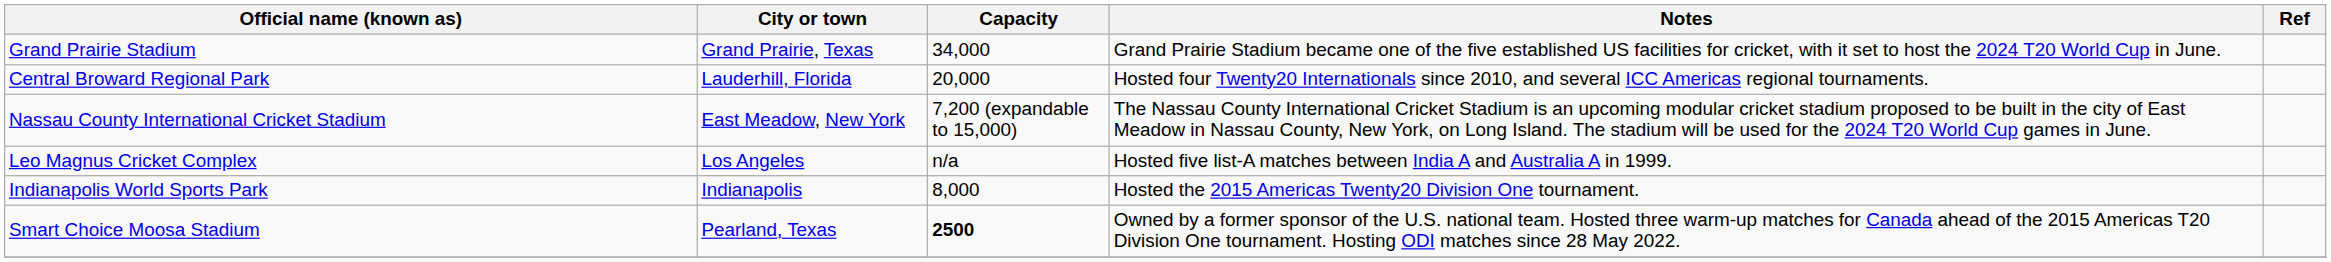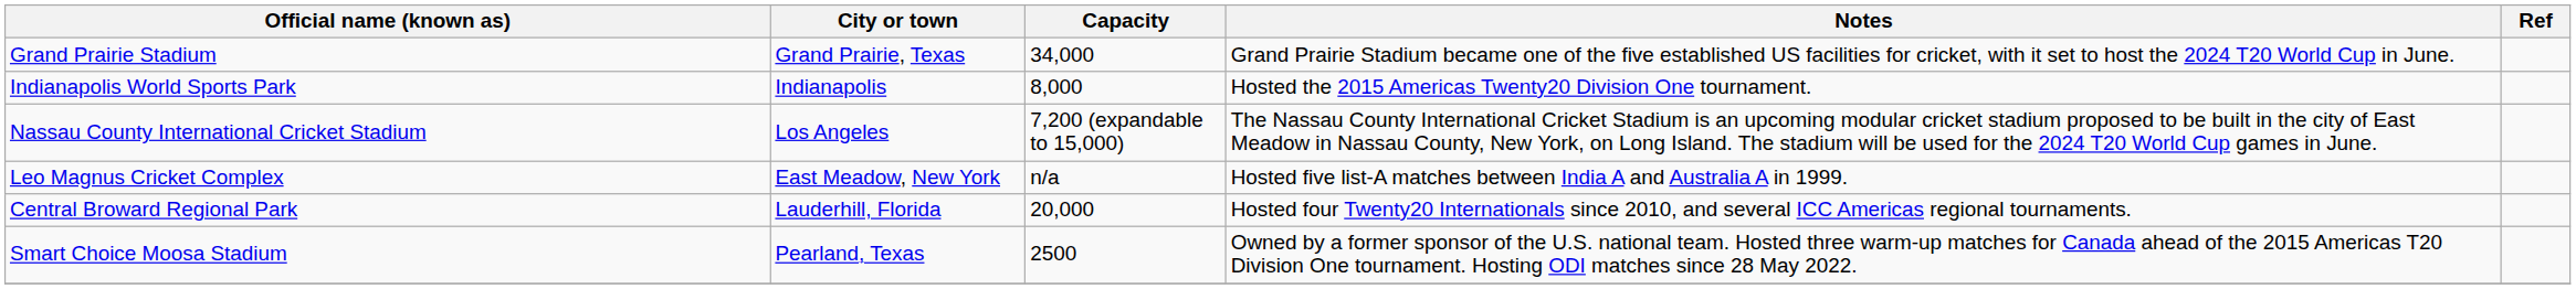rows swapped: Central Broward Regional Park <-> Indianapolis World Sports Park
Nassau County International Cricket Stadium | City or town: East Meadow, New York -> Los Angeles
Leo Magnus Cricket Complex | City or town: Los Angeles -> East Meadow, New York
Smart Choice Moosa Stadium | Capacity: bold -> normal
